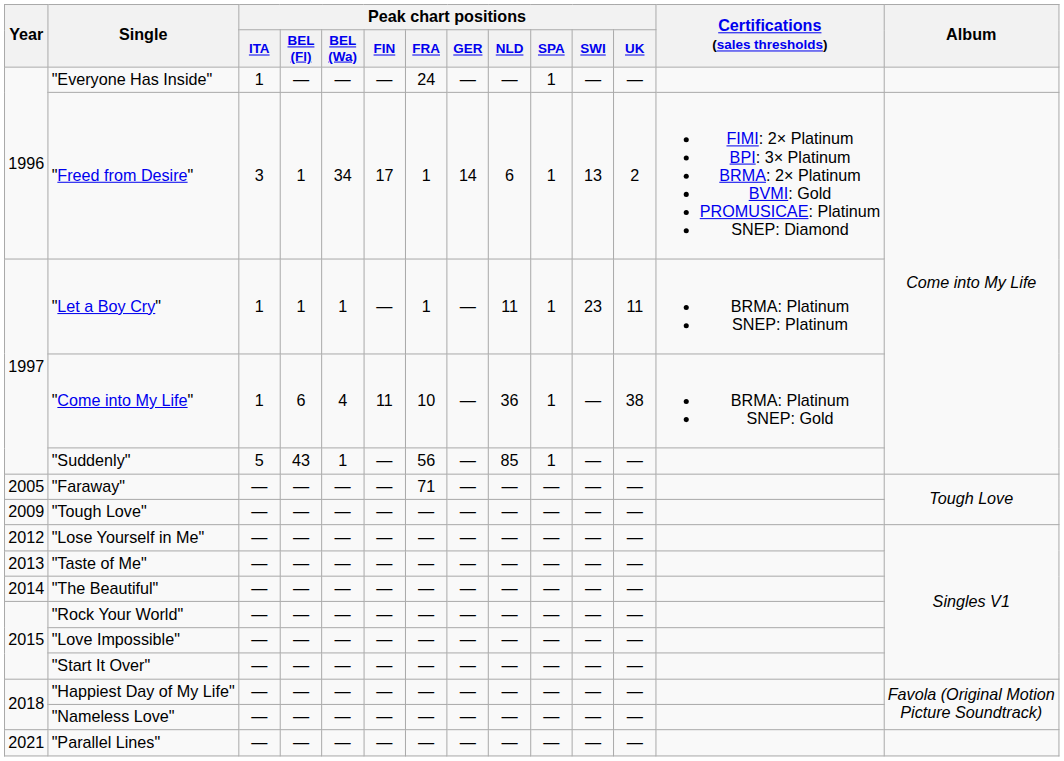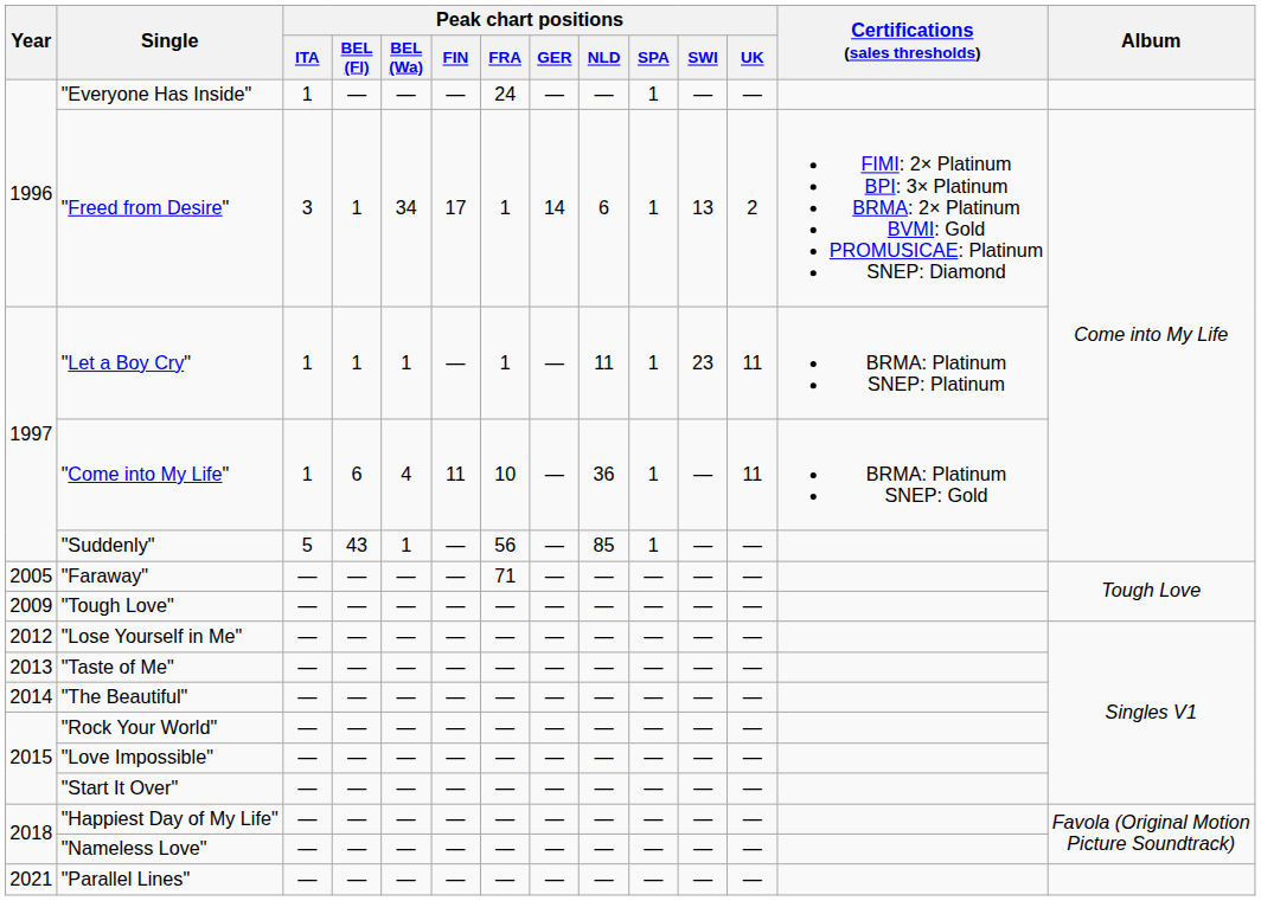"Come into My Life" | Peak chart positions / UK: 38 -> 11
